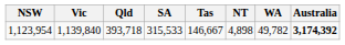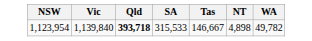- column: Australia | 3,174,392
1,123,954 | Qld: normal -> bold
